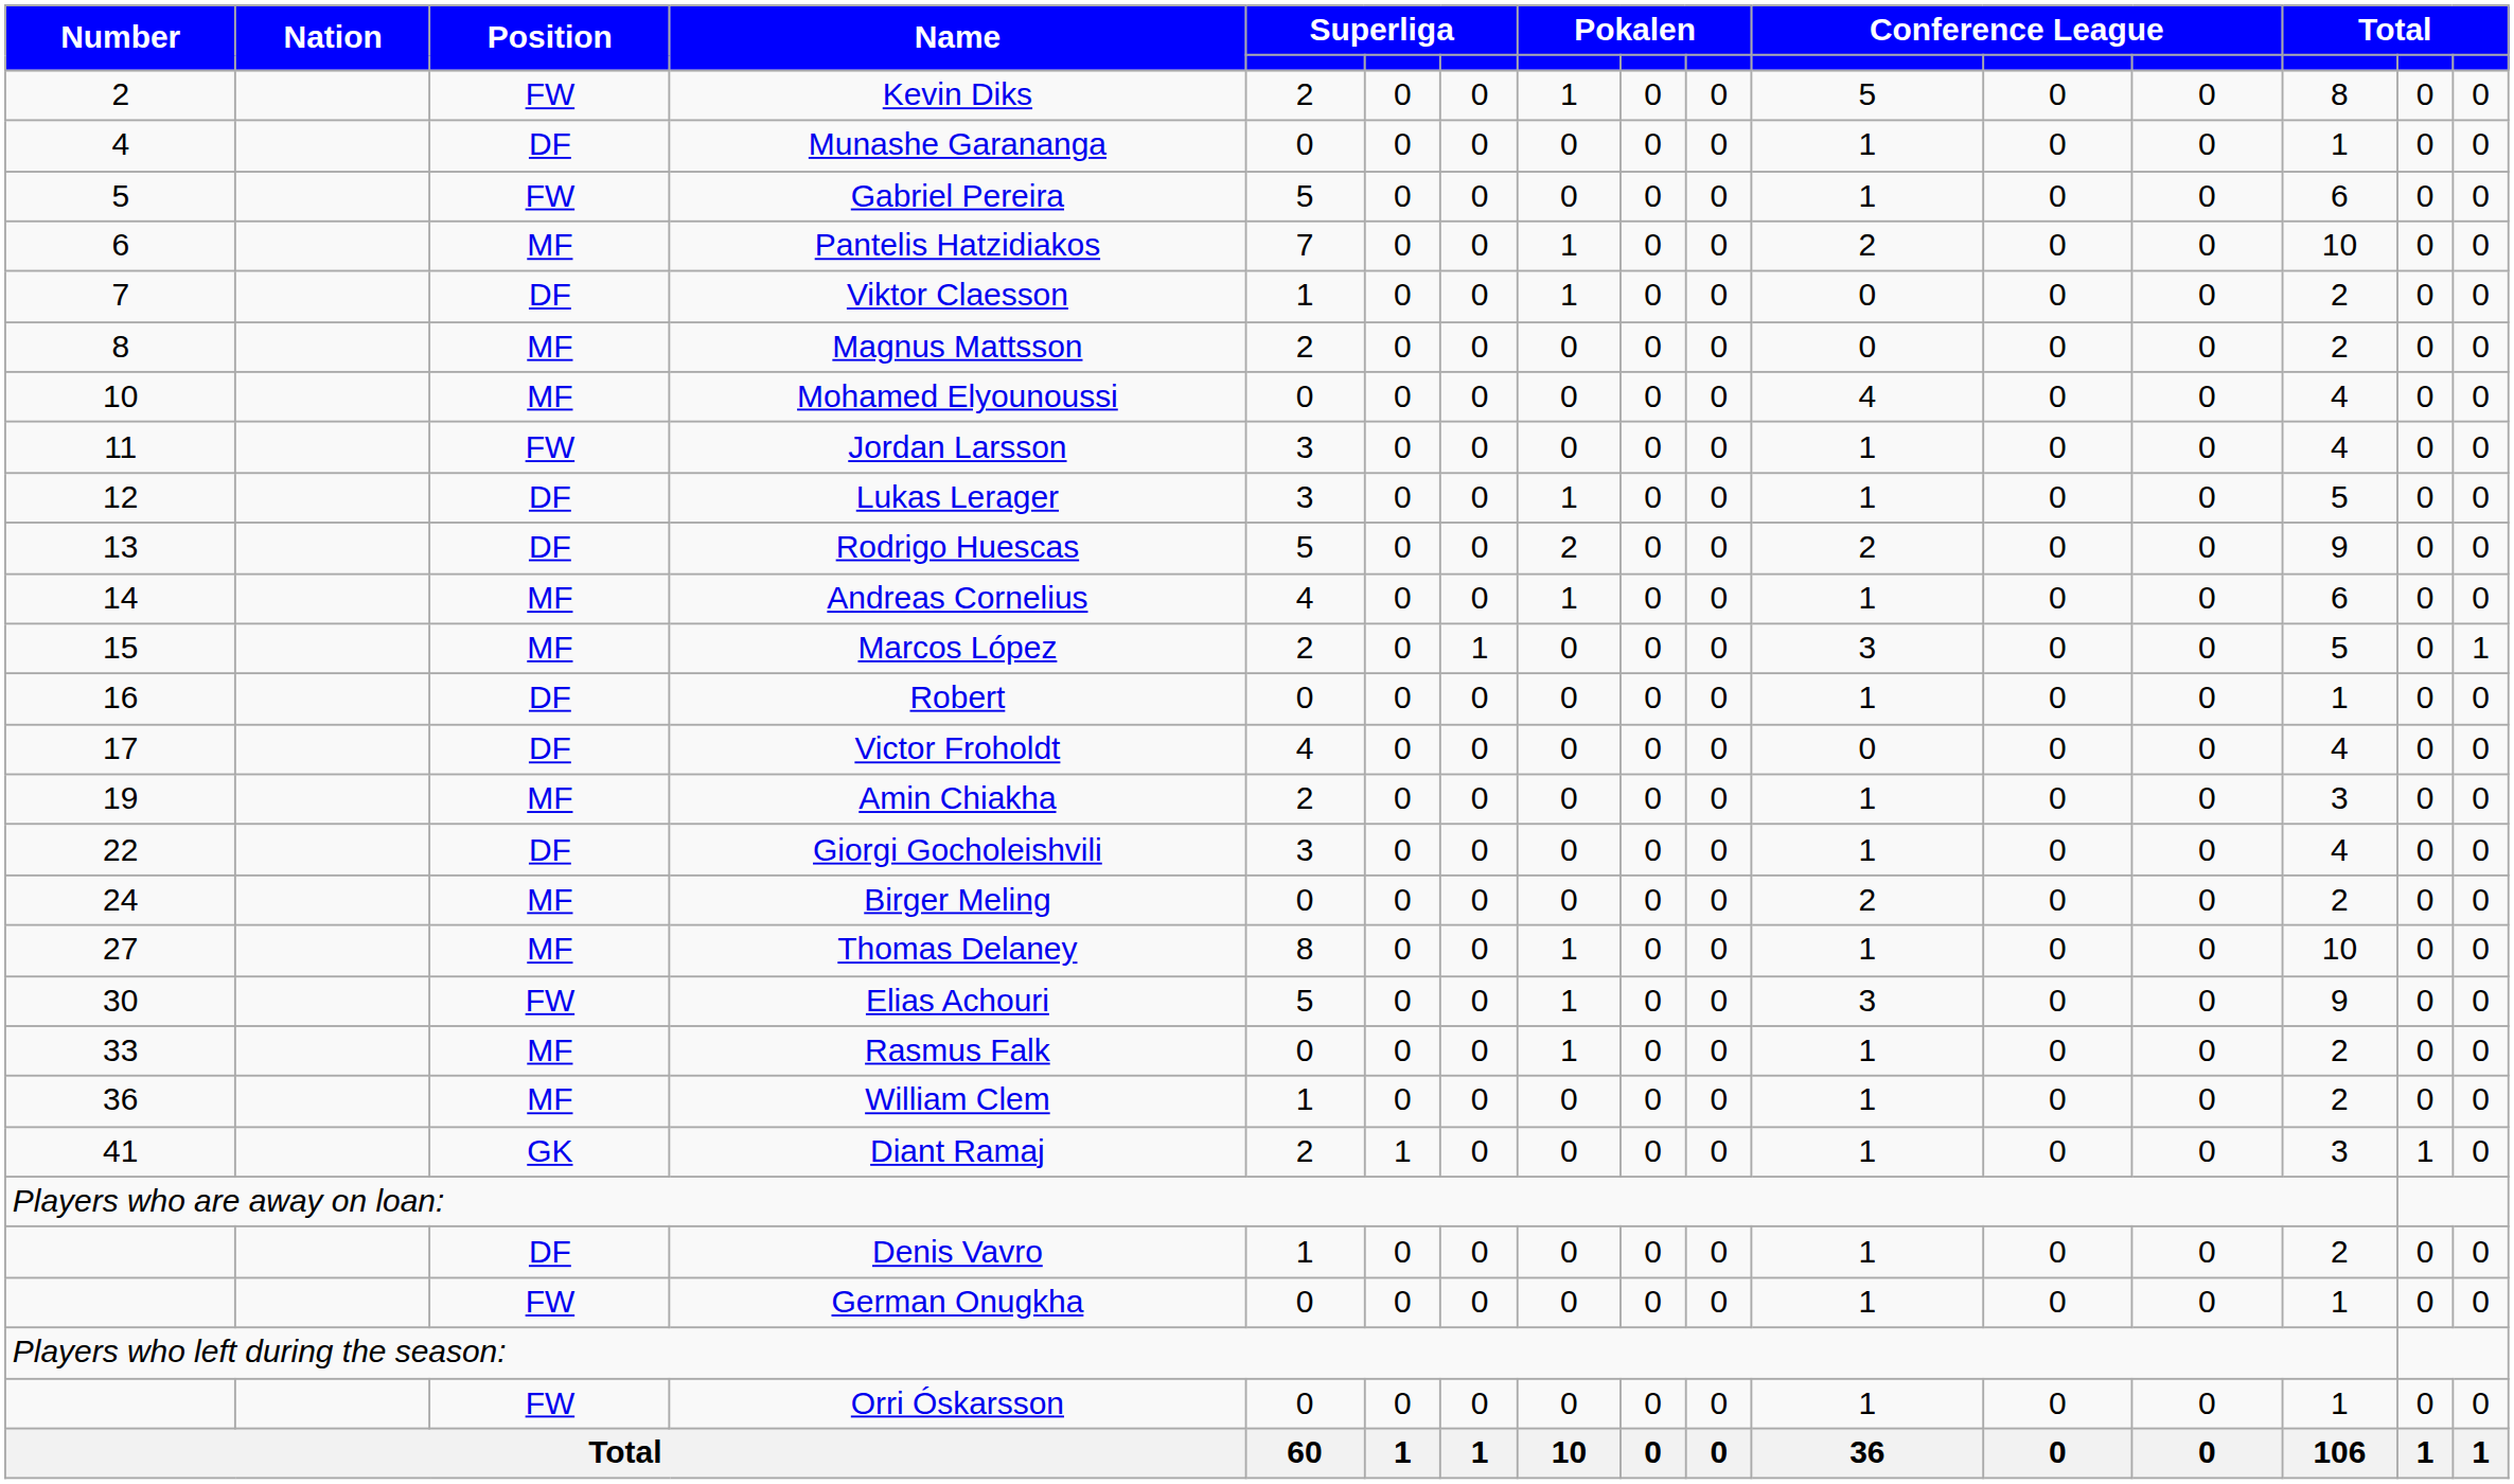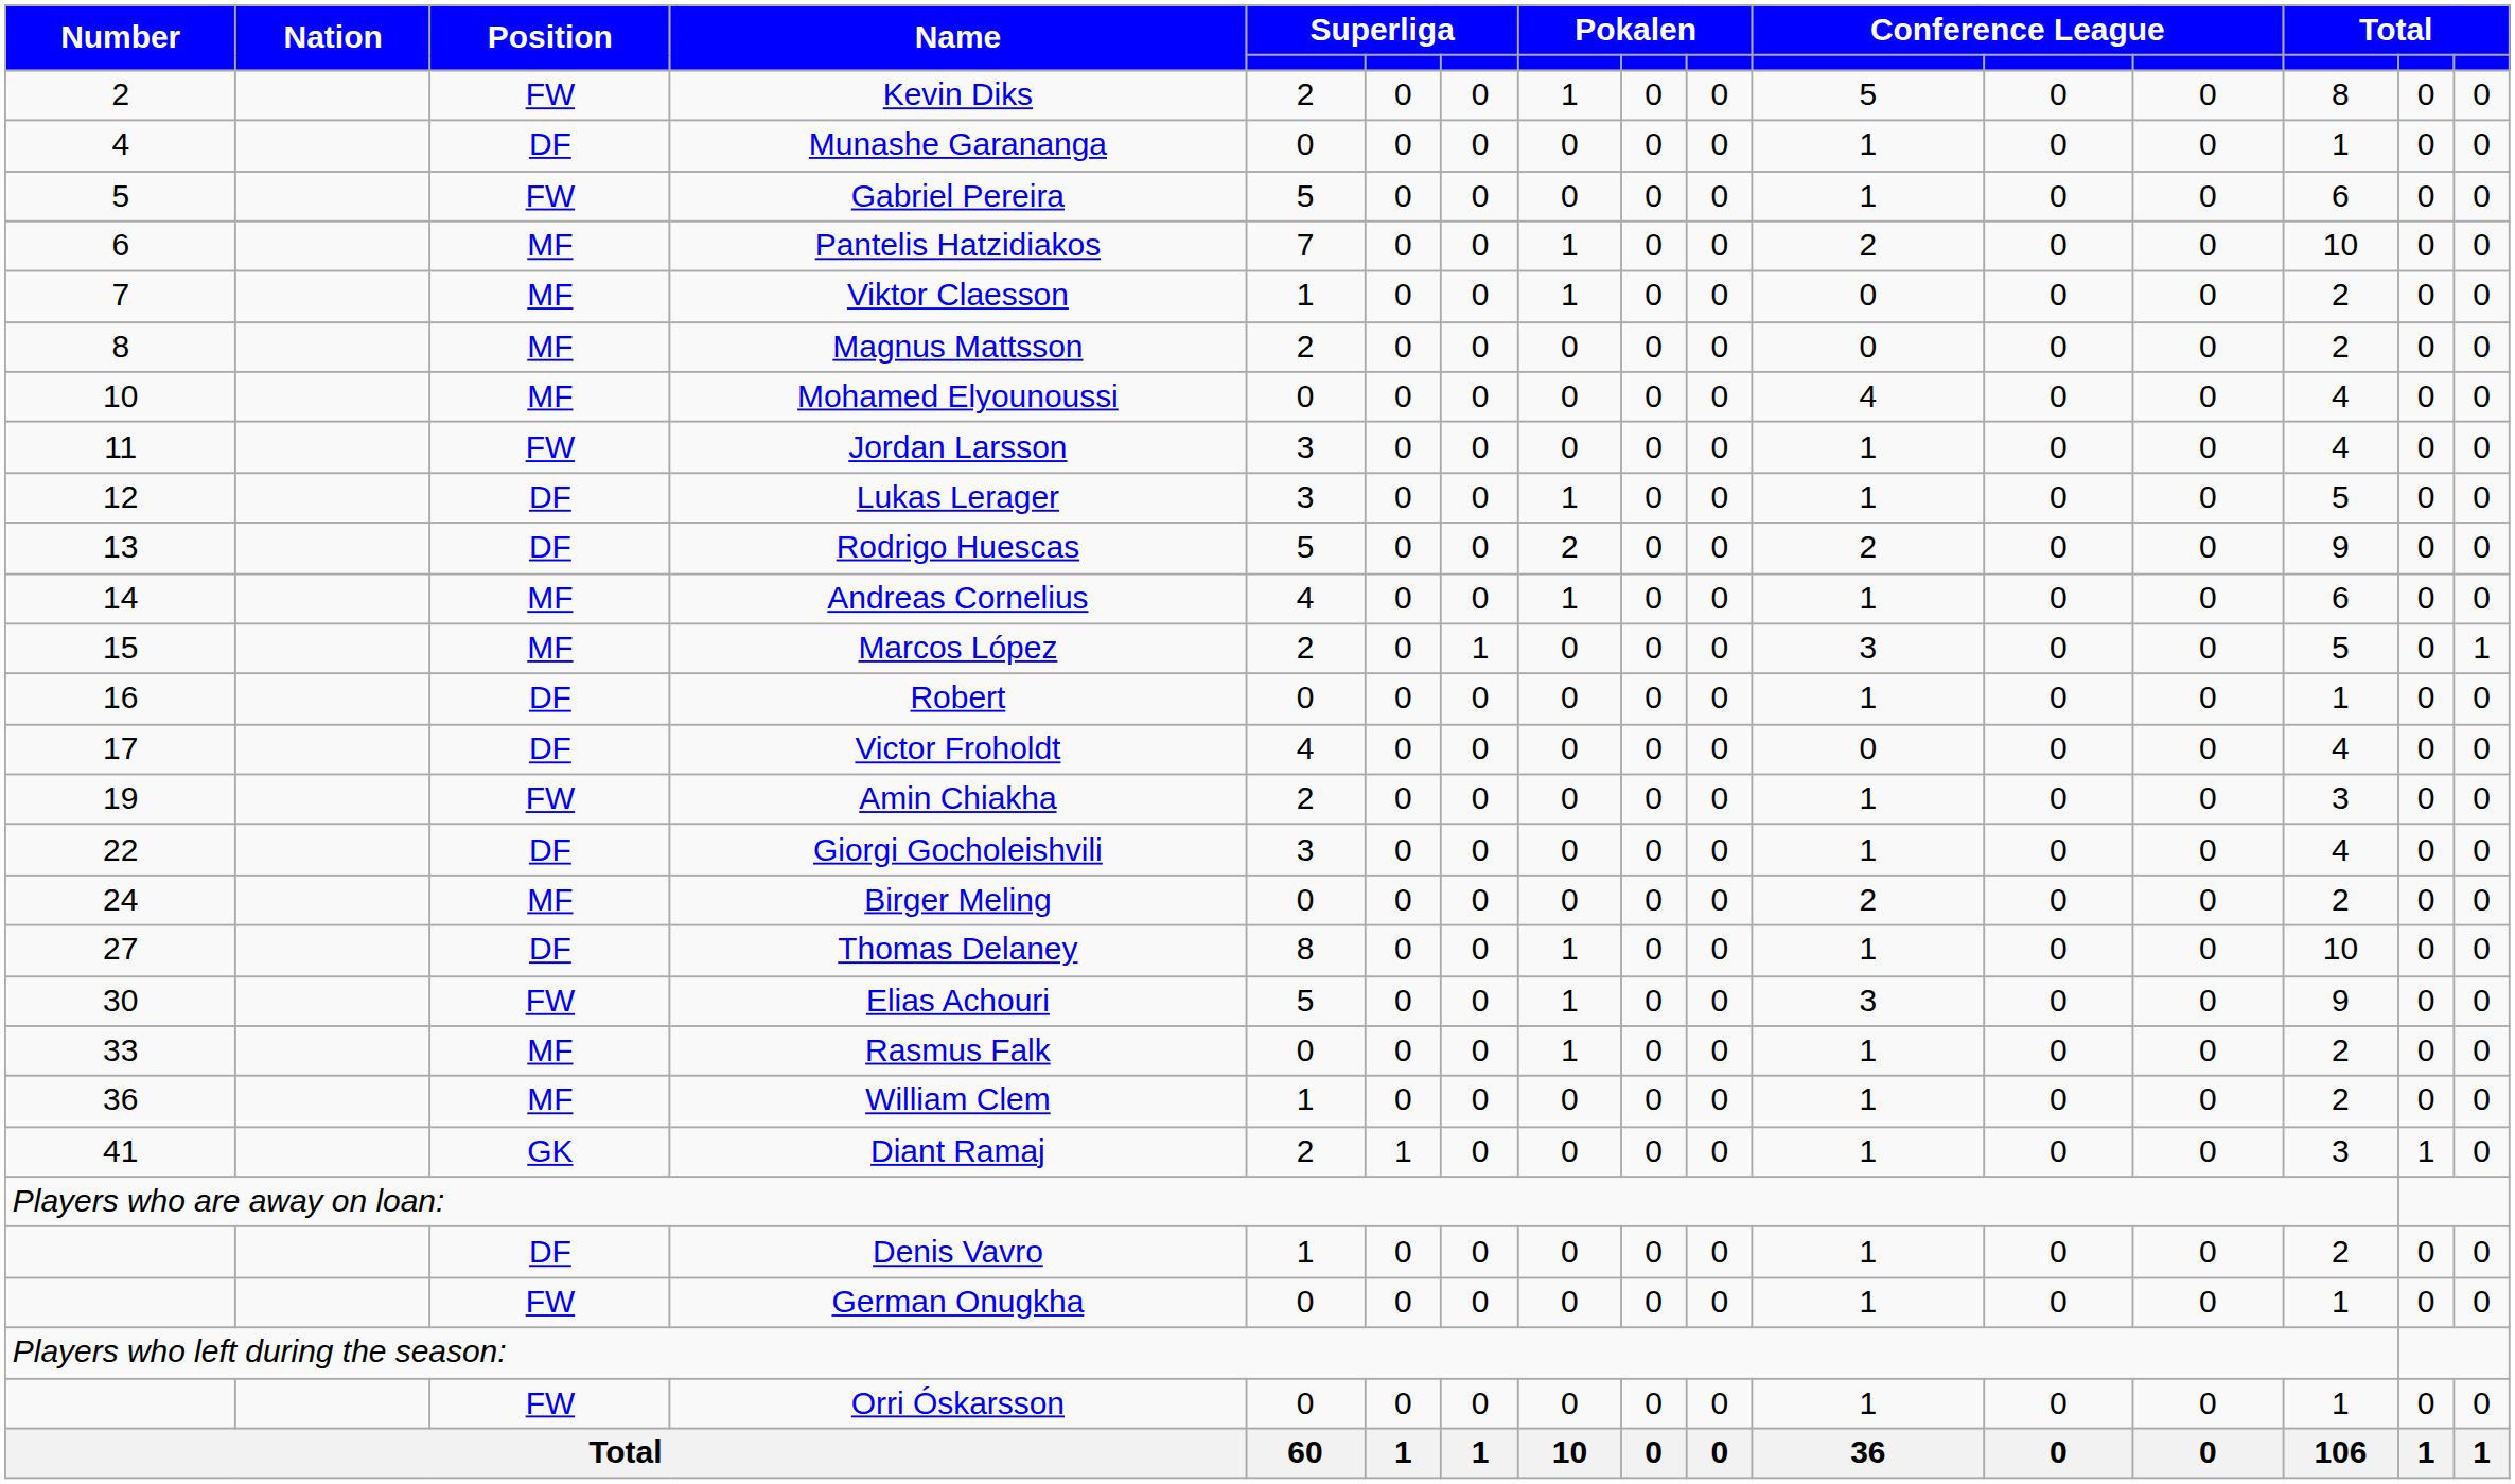Viktor Claesson | Position: DF -> MF
Amin Chiakha | Position: MF -> FW
Thomas Delaney | Position: MF -> DF
